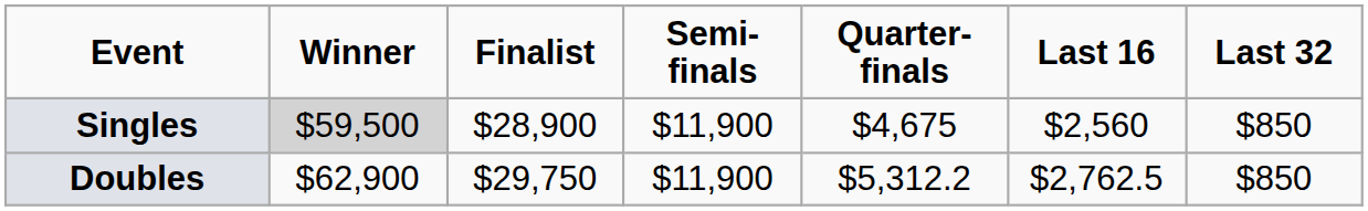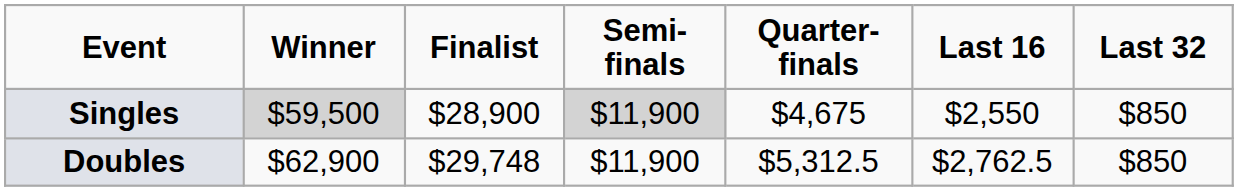Singles | Semi-finals: no background -> lightgrey background
Singles | Last 16: $2,560 -> $2,550
Doubles | Finalist: $29,750 -> $29,748
Doubles | Quarter-finals: $5,312.2 -> $5,312.5
